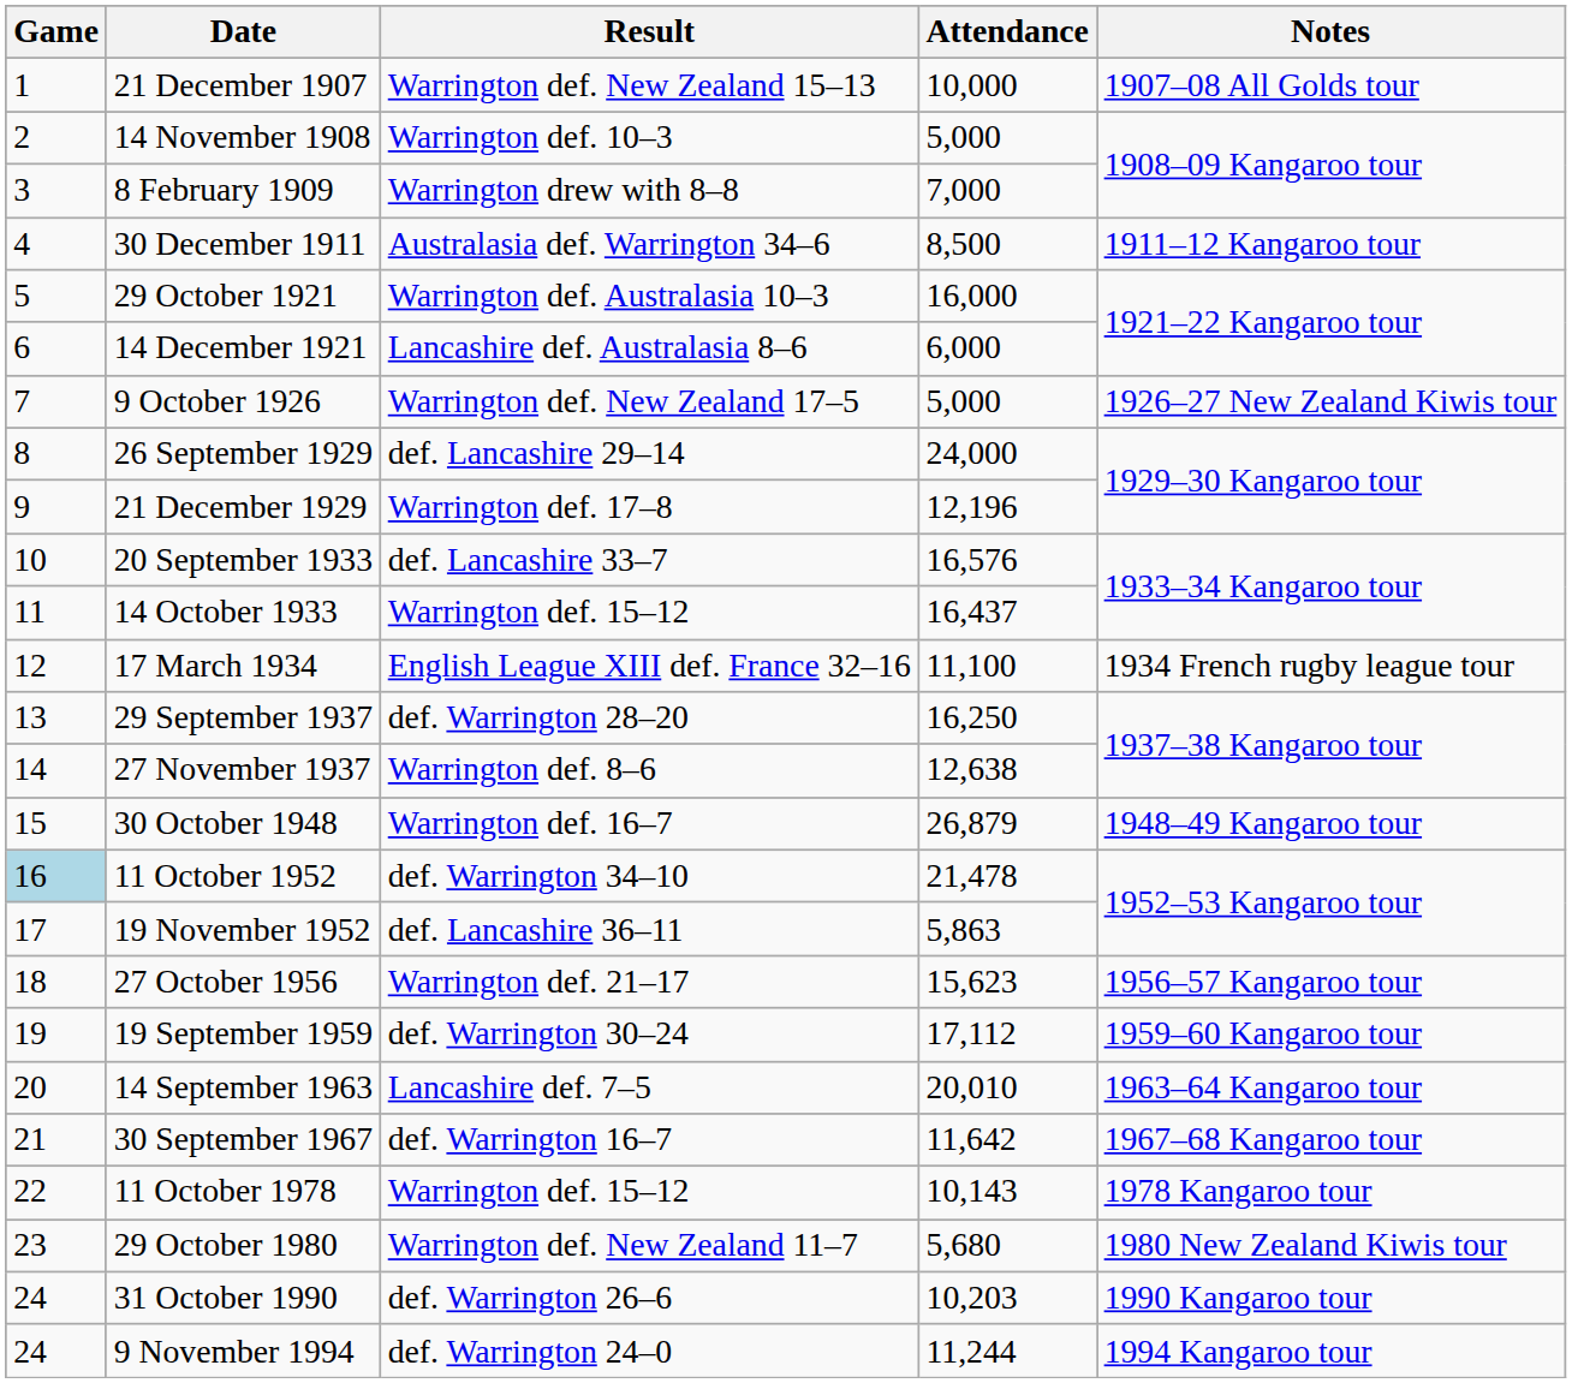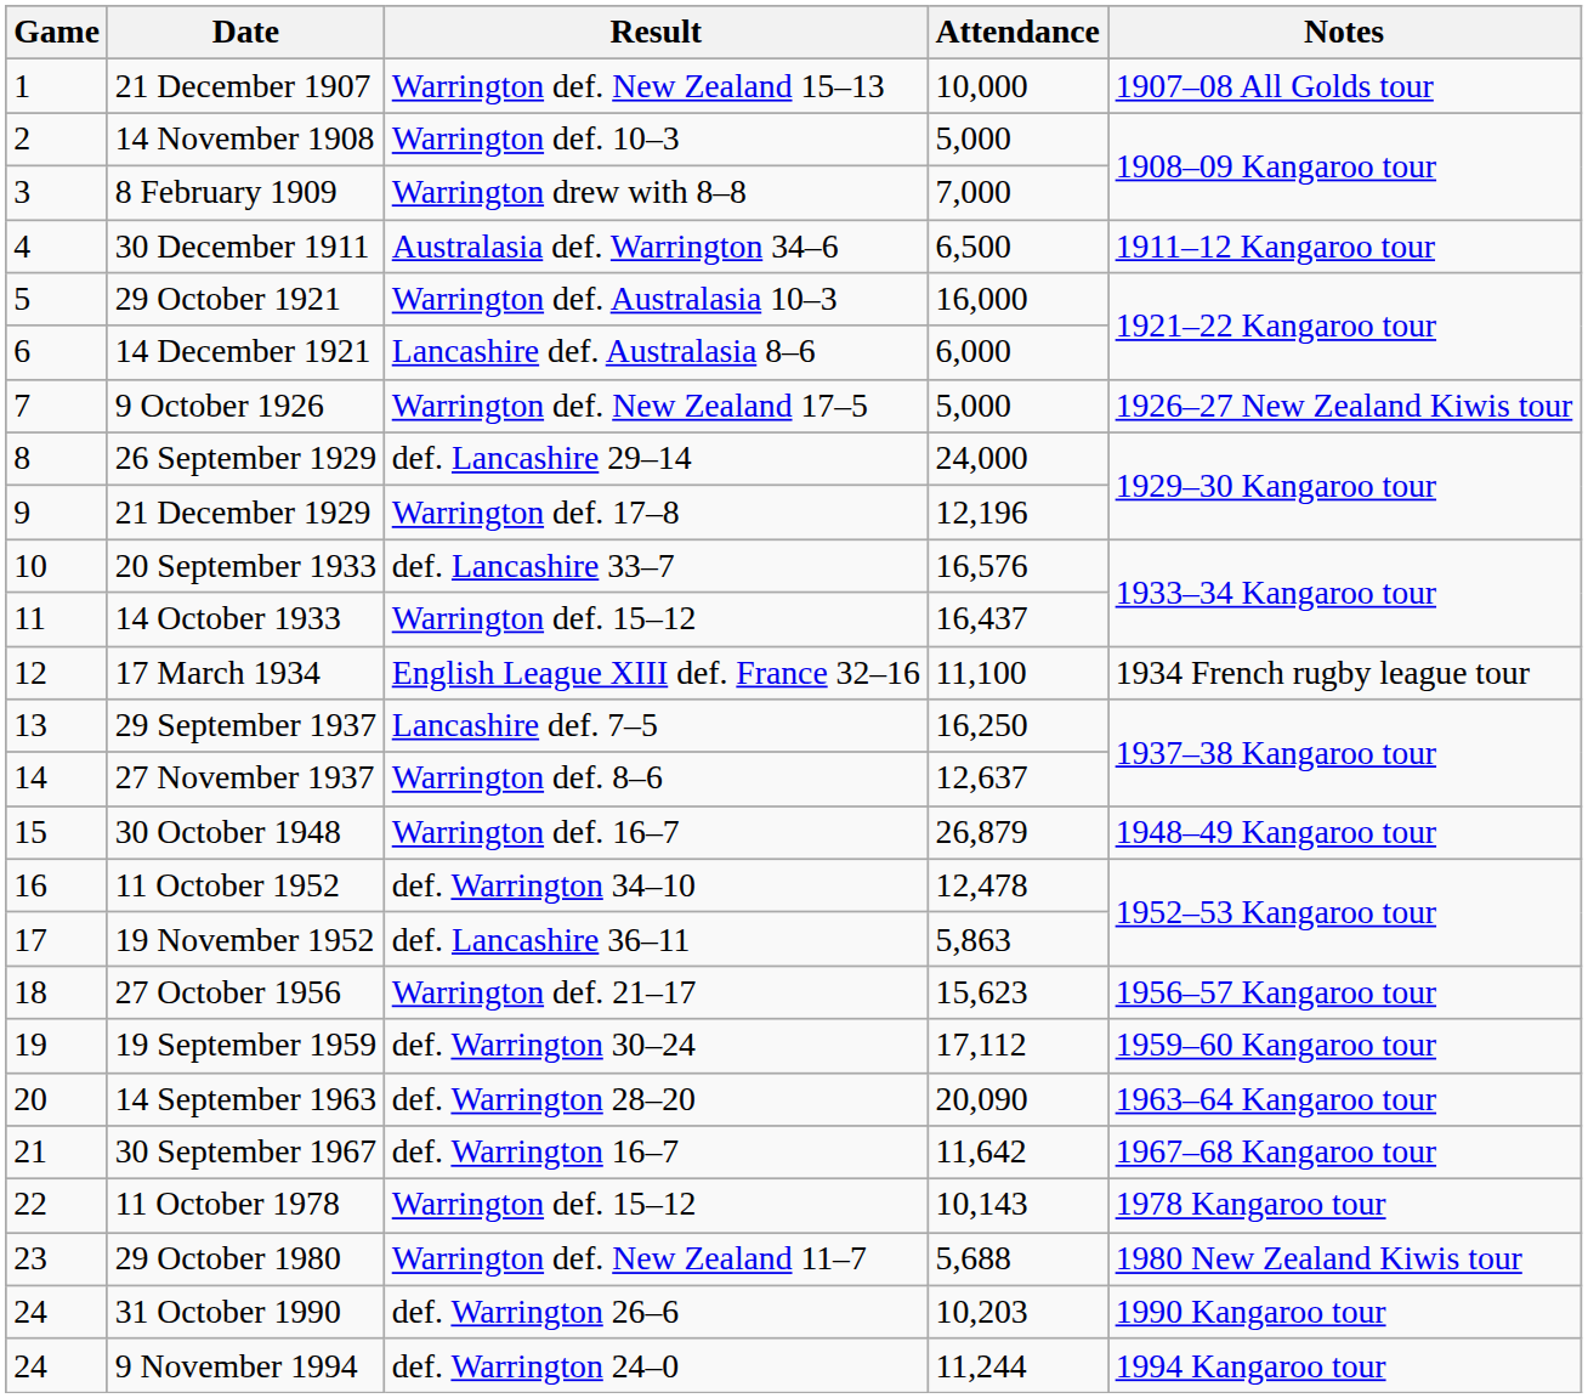30 December 1911 | Attendance: 8,500 -> 6,500
29 September 1937 | Result: def. Warrington 28–20 -> Lancashire def. 7–5
27 November 1937 | Attendance: 12,638 -> 12,637
11 October 1952 | Game: lightblue background -> no background
11 October 1952 | Attendance: 21,478 -> 12,478
14 September 1963 | Result: Lancashire def. 7–5 -> def. Warrington 28–20
14 September 1963 | Attendance: 20,010 -> 20,090
29 October 1980 | Attendance: 5,680 -> 5,688
